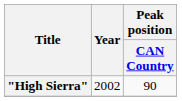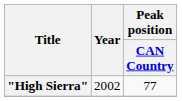"High Sierra" | Peak position / CAN Country: 90 -> 77
